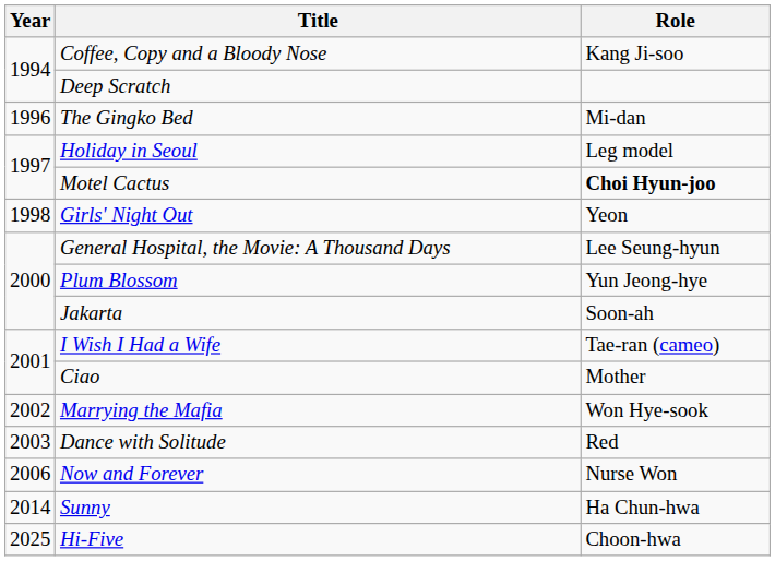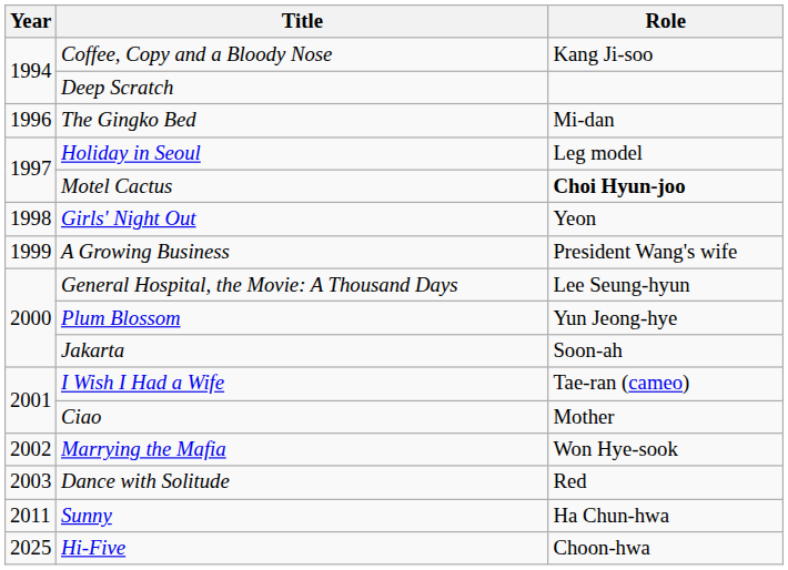+ row: 1999 | A Growing Business | President Wang's wife
- row: 2006 | Now and Forever | Nurse Won
Sunny | Year: 2014 -> 2011
